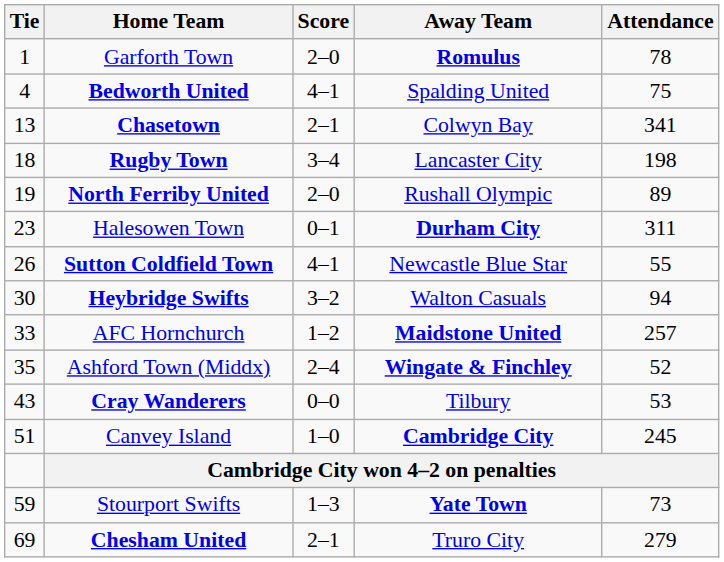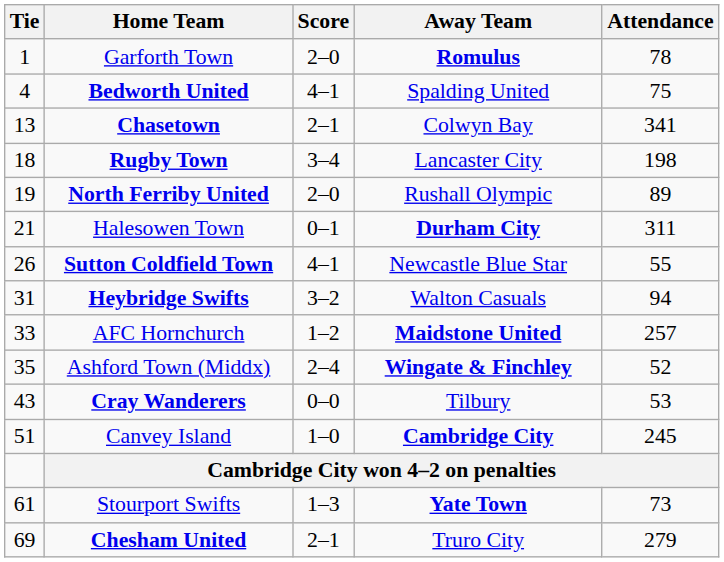Halesowen Town | Tie: 23 -> 21
Heybridge Swifts | Tie: 30 -> 31
Stourport Swifts | Tie: 59 -> 61
